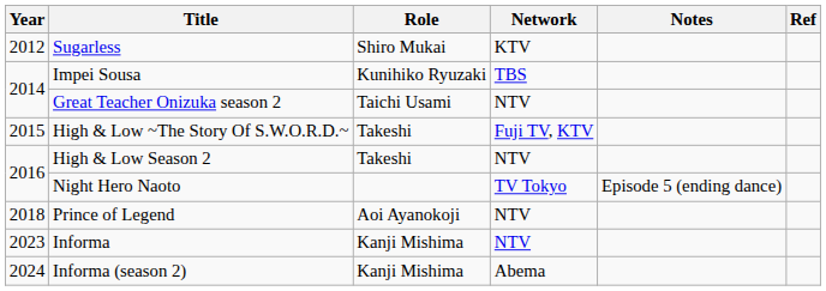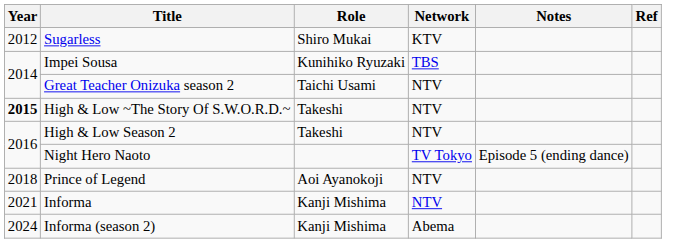High & Low ~The Story Of S.W.O.R.D.~ | Year: normal -> bold
High & Low ~The Story Of S.W.O.R.D.~ | Network: Fuji TV, KTV -> NTV
Informa | Year: 2023 -> 2021
